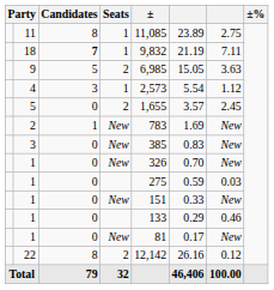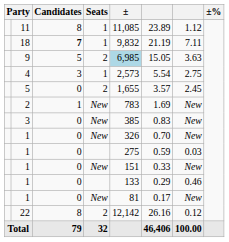11 | column 7: 2.75 -> 1.12
9 | ±: no background -> lightblue background
4 | column 7: 1.12 -> 2.75
